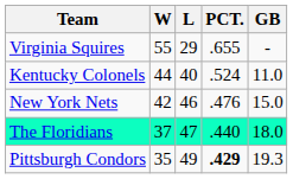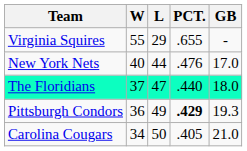- row: Kentucky Colonels | 44 | 40 | .524 | 11.0
New York Nets | W: 42 -> 40
New York Nets | L: 46 -> 44
New York Nets | GB: 15.0 -> 17.0
Pittsburgh Condors | W: 35 -> 36
+ row: Carolina Cougars | 34 | 50 | .405 | 21.0
